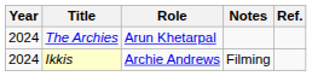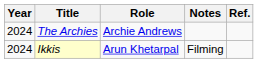The Archies | Role: Arun Khetarpal -> Archie Andrews
Ikkis | Role: Archie Andrews -> Arun Khetarpal
